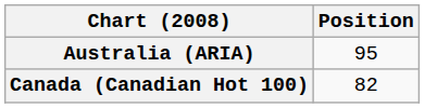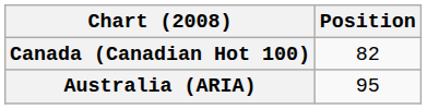rows swapped: Australia (ARIA) <-> Canada (Canadian Hot 100)
